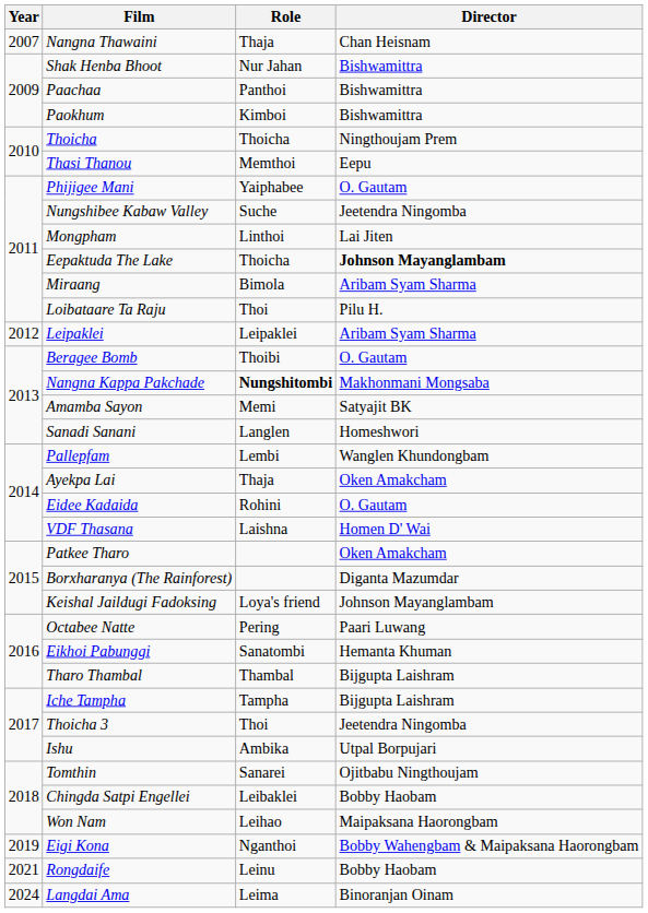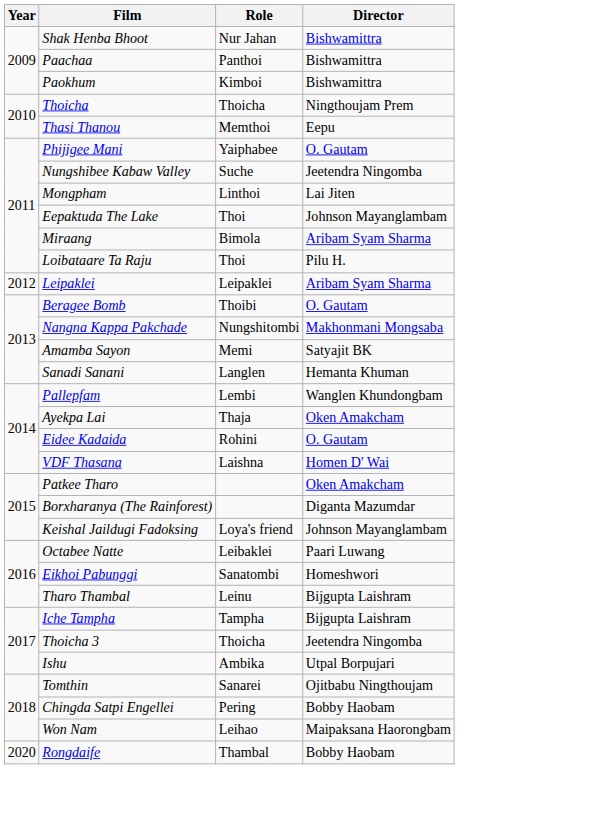- row: 2007 | Nangna Thawaini | Thaja | Chan Heisnam
Eepaktuda The Lake | Role: Thoicha -> Thoi
Eepaktuda The Lake | Director: bold -> normal
Nangna Kappa Pakchade | Role: bold -> normal
Sanadi Sanani | Director: Homeshwori -> Hemanta Khuman
Octabee Natte | Role: Pering -> Leibaklei
Eikhoi Pabunggi | Director: Hemanta Khuman -> Homeshwori
Tharo Thambal | Role: Thambal -> Leinu
Thoicha 3 | Role: Thoi -> Thoicha
Chingda Satpi Engellei | Role: Leibaklei -> Pering
- row: 2019 | Eigi Kona | Nganthoi | Bobby Wahengbam & Maipaksana Haorongbam
Rongdaife | Year: 2021 -> 2020
Rongdaife | Role: Leinu -> Thambal
- row: 2024 | Langdai Ama | Leima | Binoranjan Oinam
